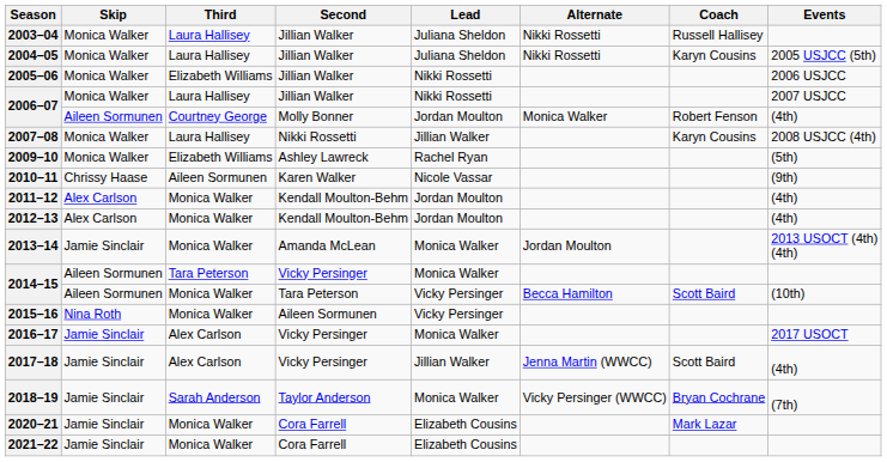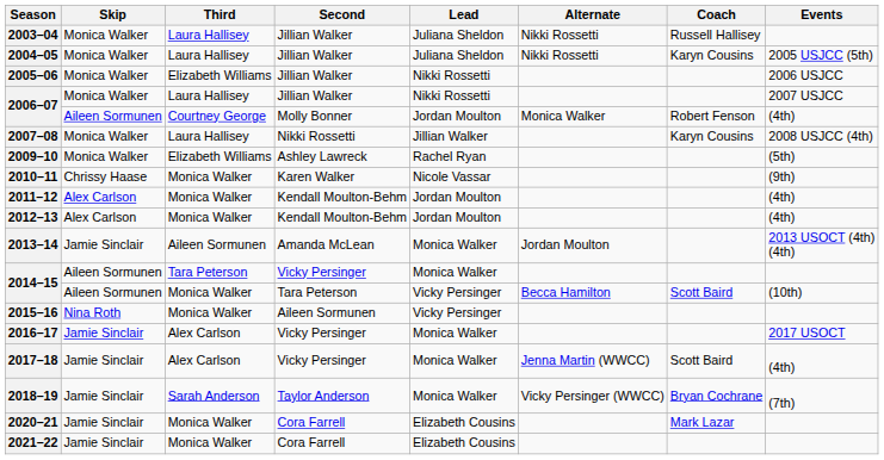2010–11 | Third: Aileen Sormunen -> Monica Walker
2013–14 | Third: Monica Walker -> Aileen Sormunen
2017–18 | Lead: Jillian Walker -> Monica Walker
